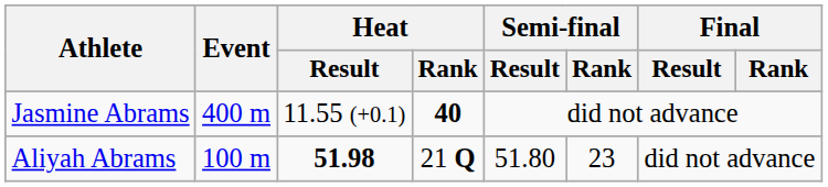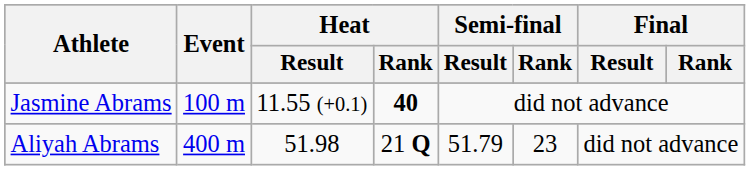Jasmine Abrams | Event: 400 m -> 100 m
Aliyah Abrams | Event: 100 m -> 400 m
Aliyah Abrams | Heat / Result: bold -> normal
Aliyah Abrams | Semi-final / Result: 51.80 -> 51.79
